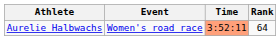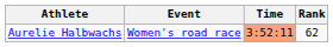Aurelie Halbwachs | Rank: 64 -> 62
